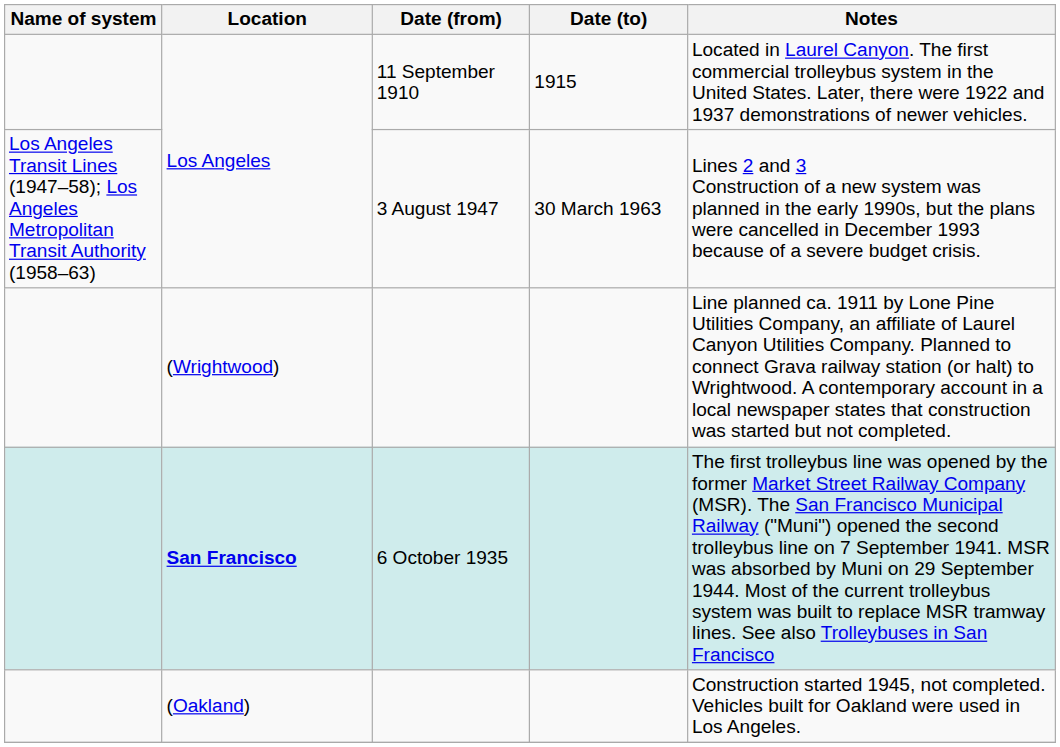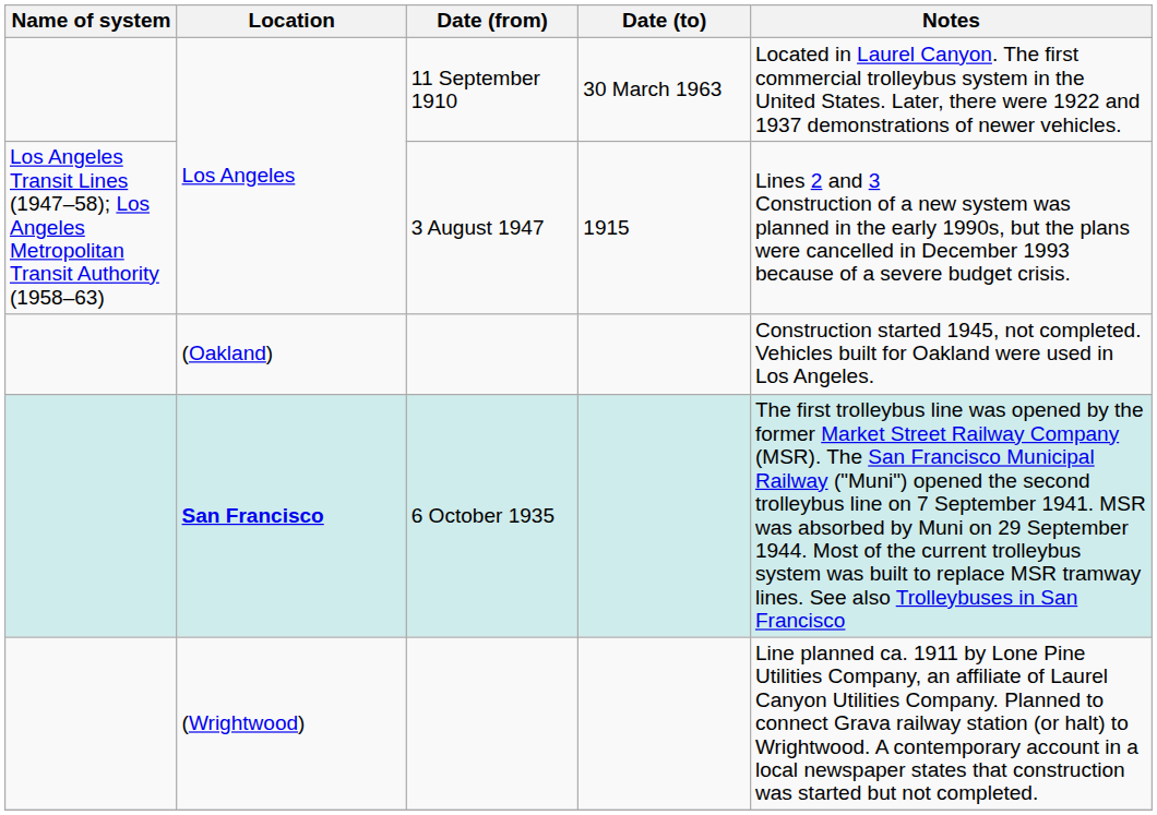Los Angeles / 11 September 1910 | Date (to): 1915 -> 30 March 1963
Los Angeles / 3 August 1947 | Date (to): 30 March 1963 -> 1915
rows swapped: (Oakland) <-> (Wrightwood)
